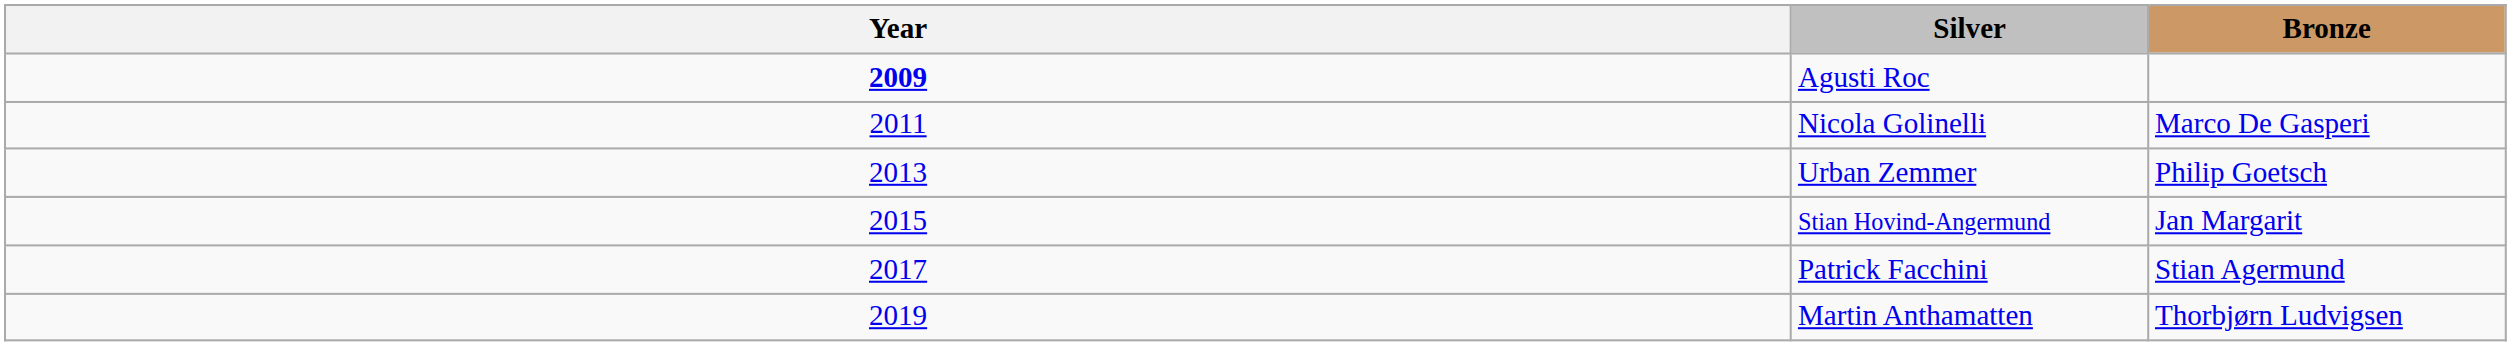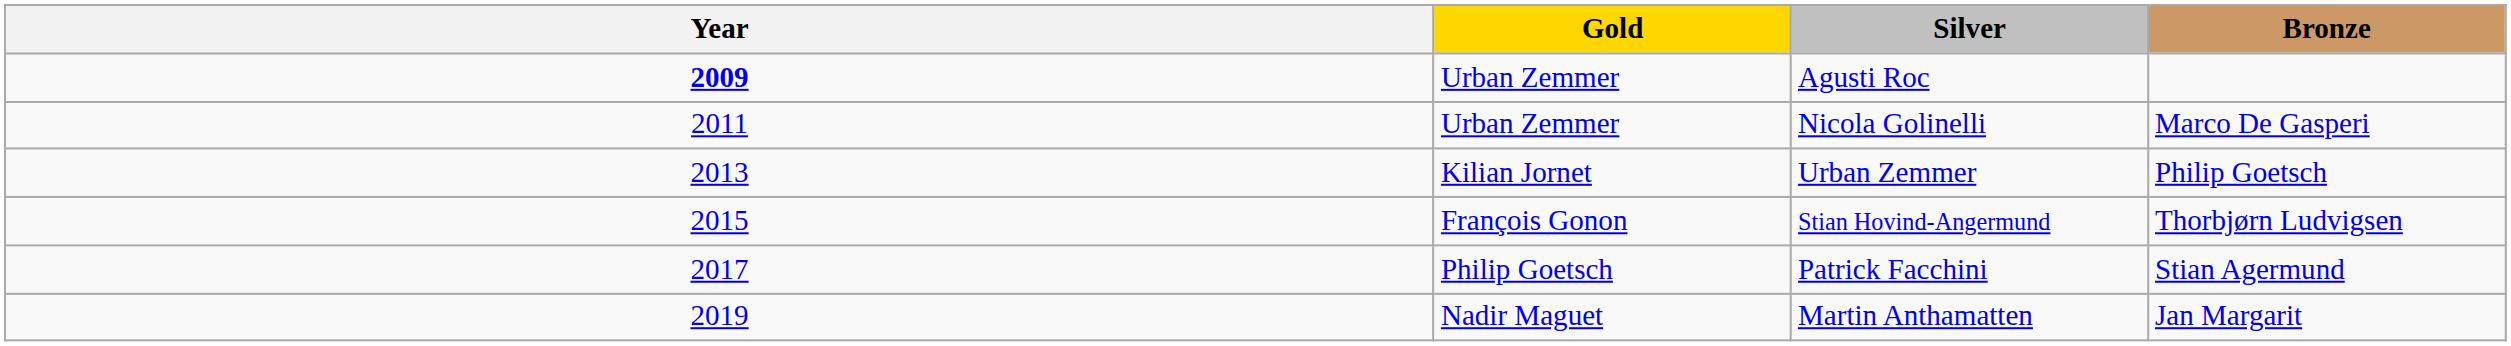+ column: Gold | Urban Zemmer | Urban Zemmer | Kilian Jornet | François Gonon | Philip Goetsch | Nadir Maguet
Stian Hovind-Angermund | Bronze: Jan Margarit -> Thorbjørn Ludvigsen
Martin Anthamatten | Bronze: Thorbjørn Ludvigsen -> Jan Margarit
